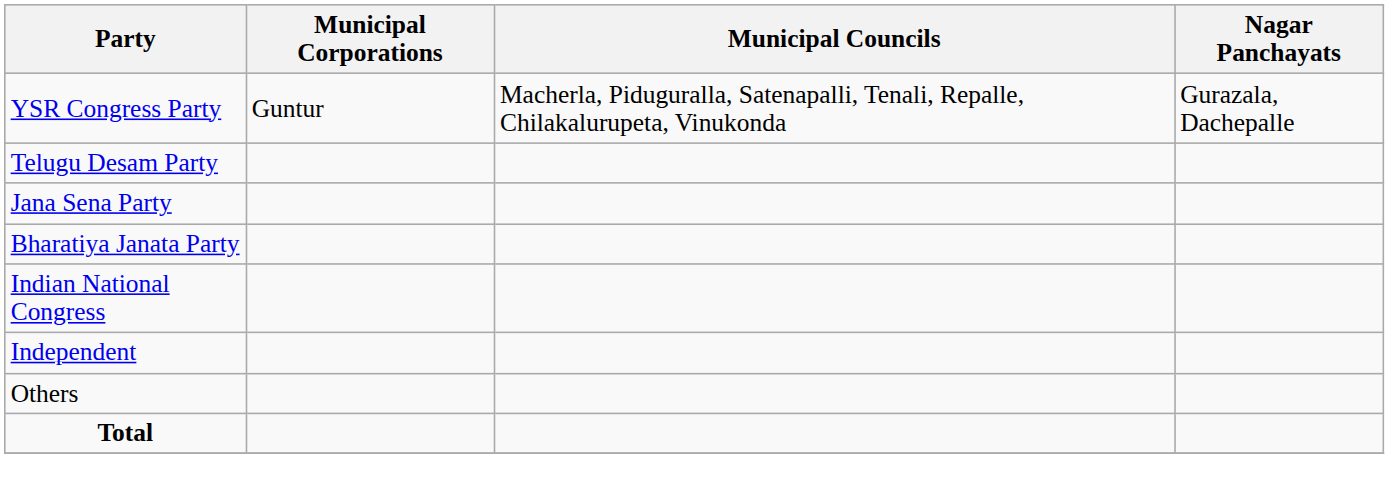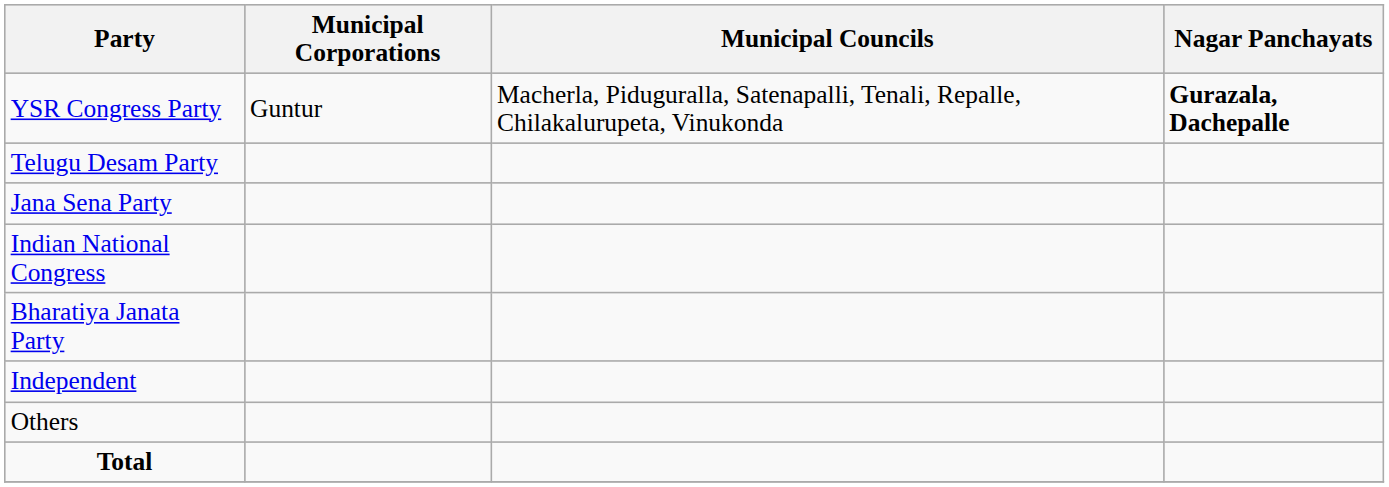YSR Congress Party | Nagar Panchayats: normal -> bold
rows swapped: Indian National Congress <-> Bharatiya Janata Party
